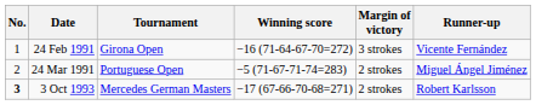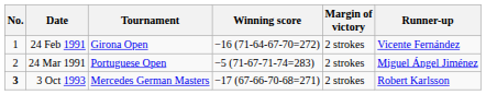24 Feb 1991 | Margin of victory: 3 strokes -> 2 strokes
